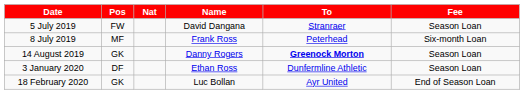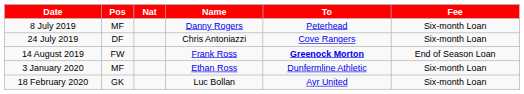- row: 5 July 2019 | FW | David Dangana | Stranraer | Season Loan
8 July 2019 | Name: Frank Ross -> Danny Rogers
+ row: 24 July 2019 | DF | Chris Antoniazzi | Cove Rangers | Six-month Loan
14 August 2019 | Pos: GK -> FW
14 August 2019 | Name: Danny Rogers -> Frank Ross
14 August 2019 | Fee: Season Loan -> End of Season Loan
3 January 2020 | Pos: DF -> MF
3 January 2020 | Fee: Season Loan -> Six-month Loan
18 February 2020 | Fee: End of Season Loan -> Six-month Loan
